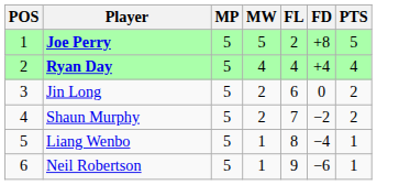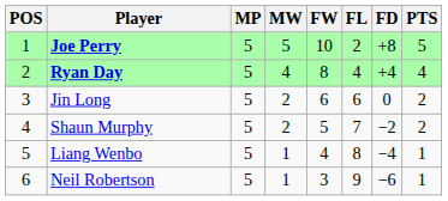+ column: FW | 10 | 8 | 6 | 5 | 4 | 3
